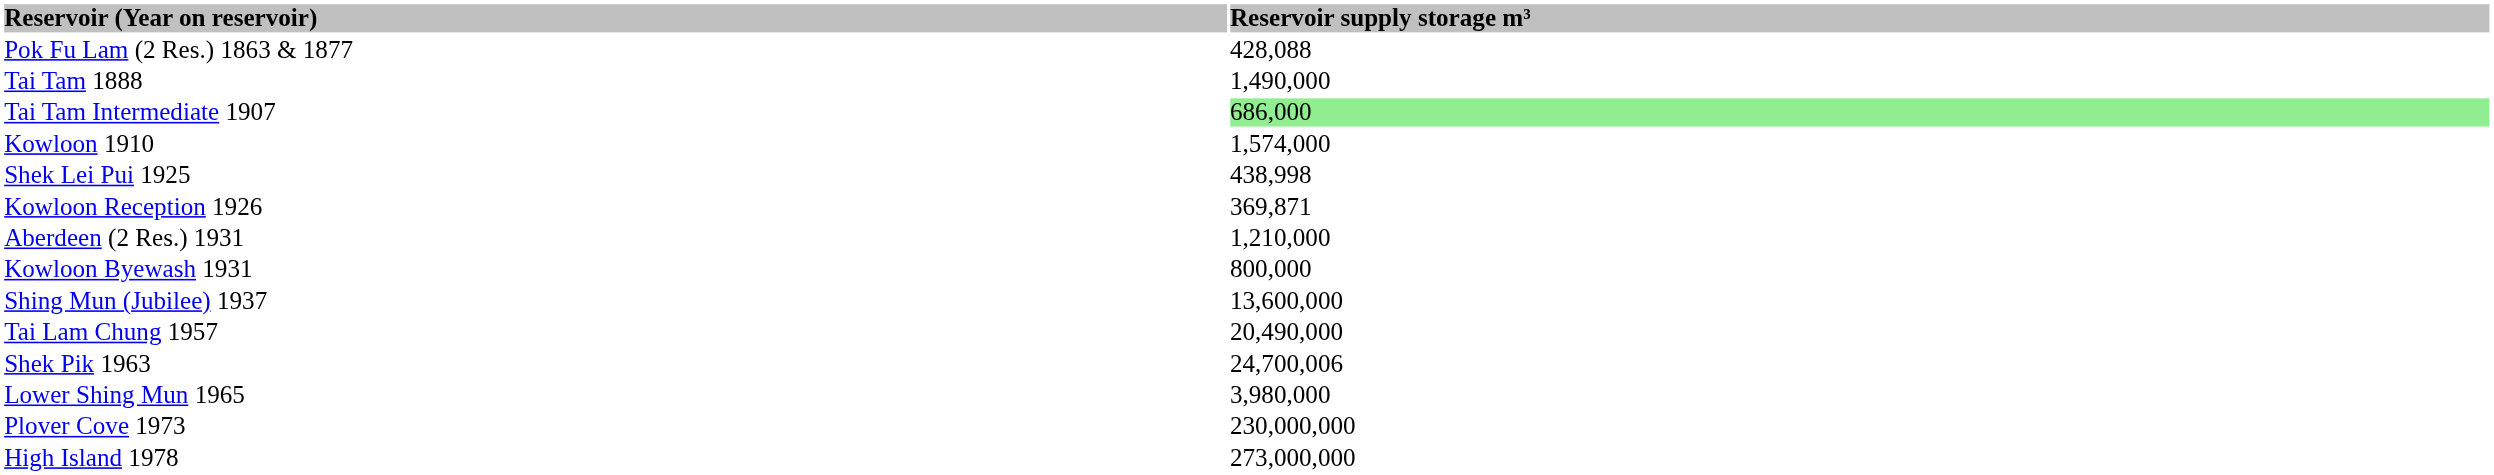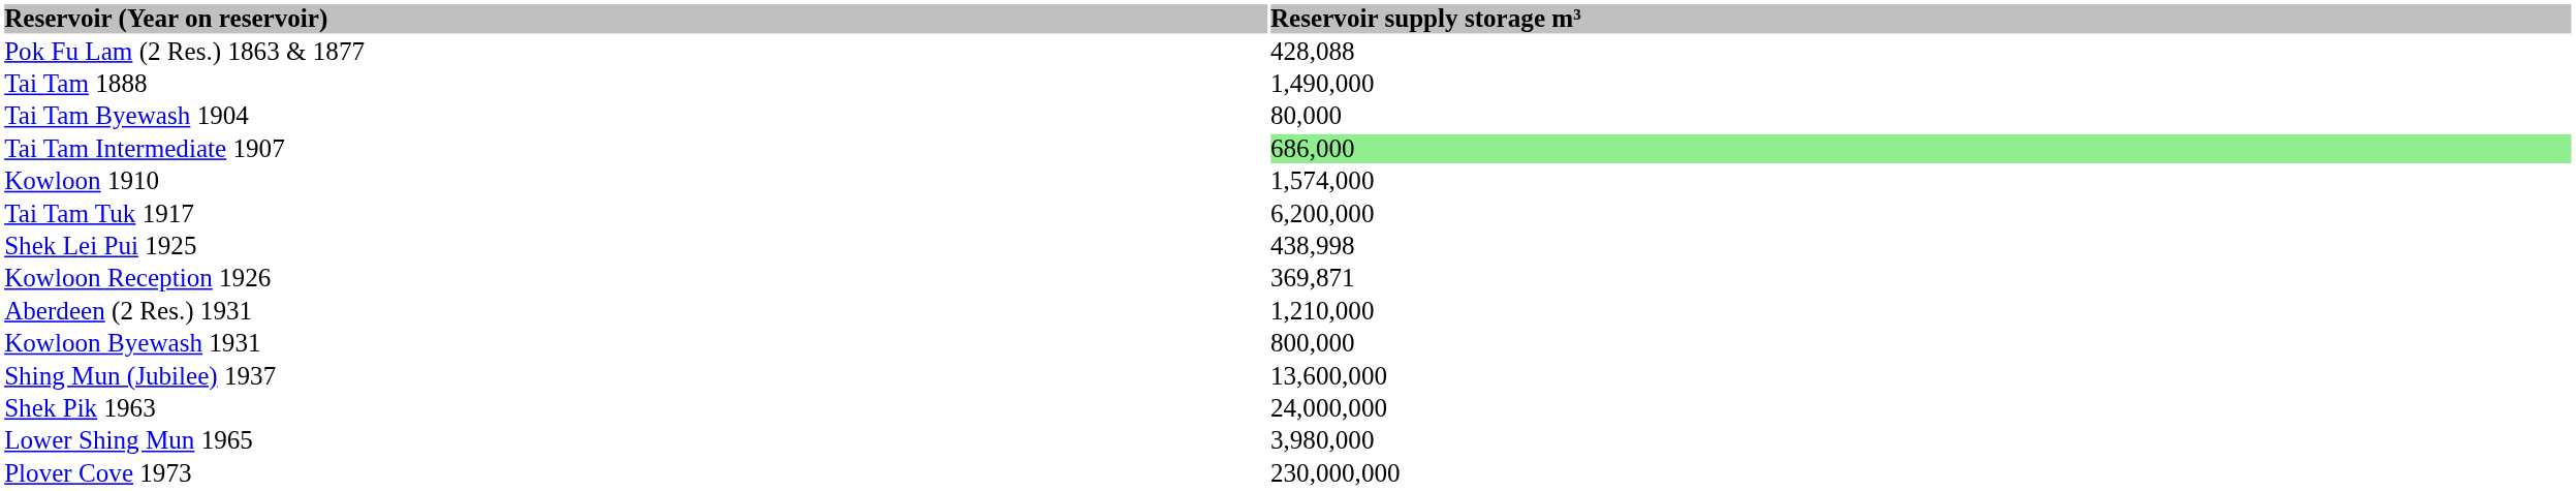+ row: Tai Tam Byewash 1904 | 80,000
+ row: Tai Tam Tuk 1917 | 6,200,000
- row: Tai Lam Chung 1957 | 20,490,000
Shek Pik 1963 | Reservoir supply storage m³: 24,700,006 -> 24,000,000
- row: High Island 1978 | 273,000,000
